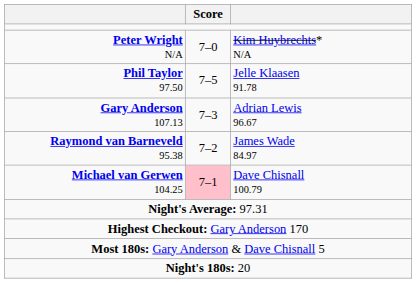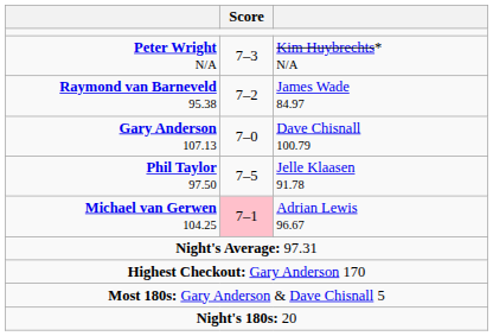Peter Wright N/A | Score: 7–0 -> 7–3
rows swapped: Phil Taylor 97.50 <-> Raymond van Barneveld 95.38
Gary Anderson 107.13 | Score: 7–3 -> 7–0
Gary Anderson 107.13 | column 3: Adrian Lewis 96.67 -> Dave Chisnall 100.79
Michael van Gerwen 104.25 | column 3: Dave Chisnall 100.79 -> Adrian Lewis 96.67
